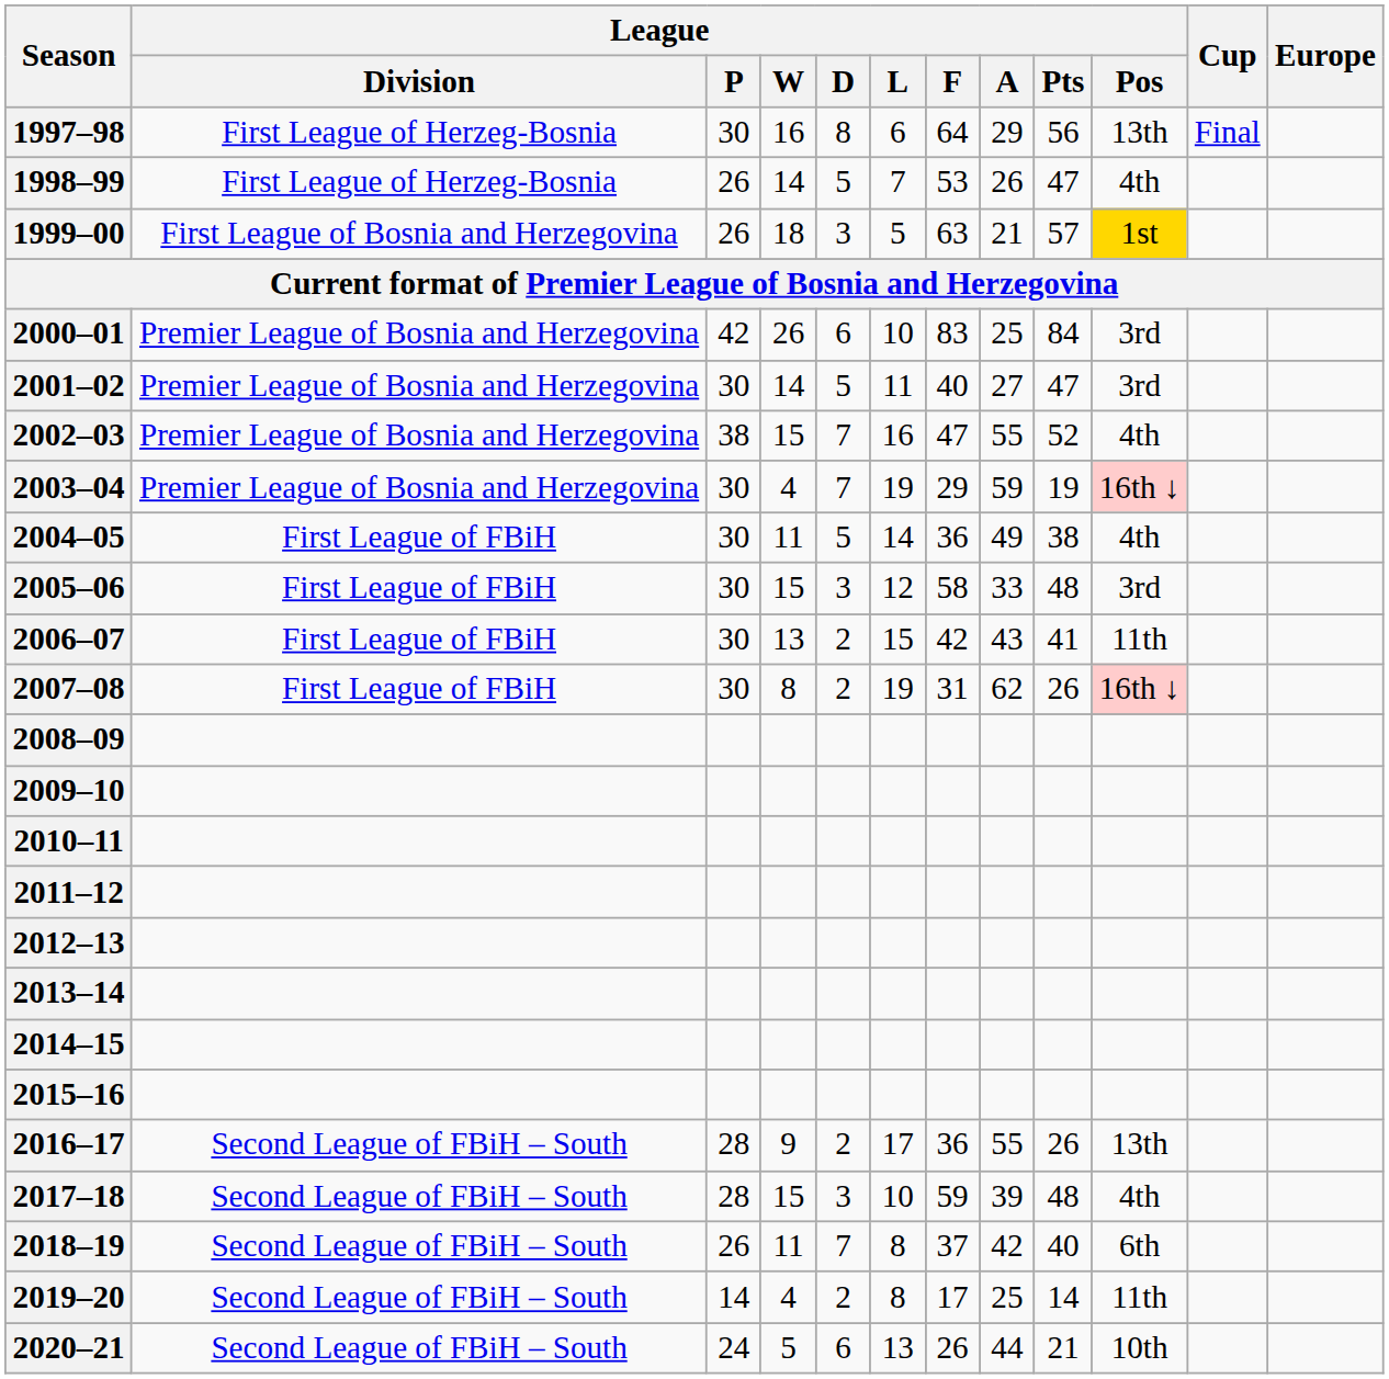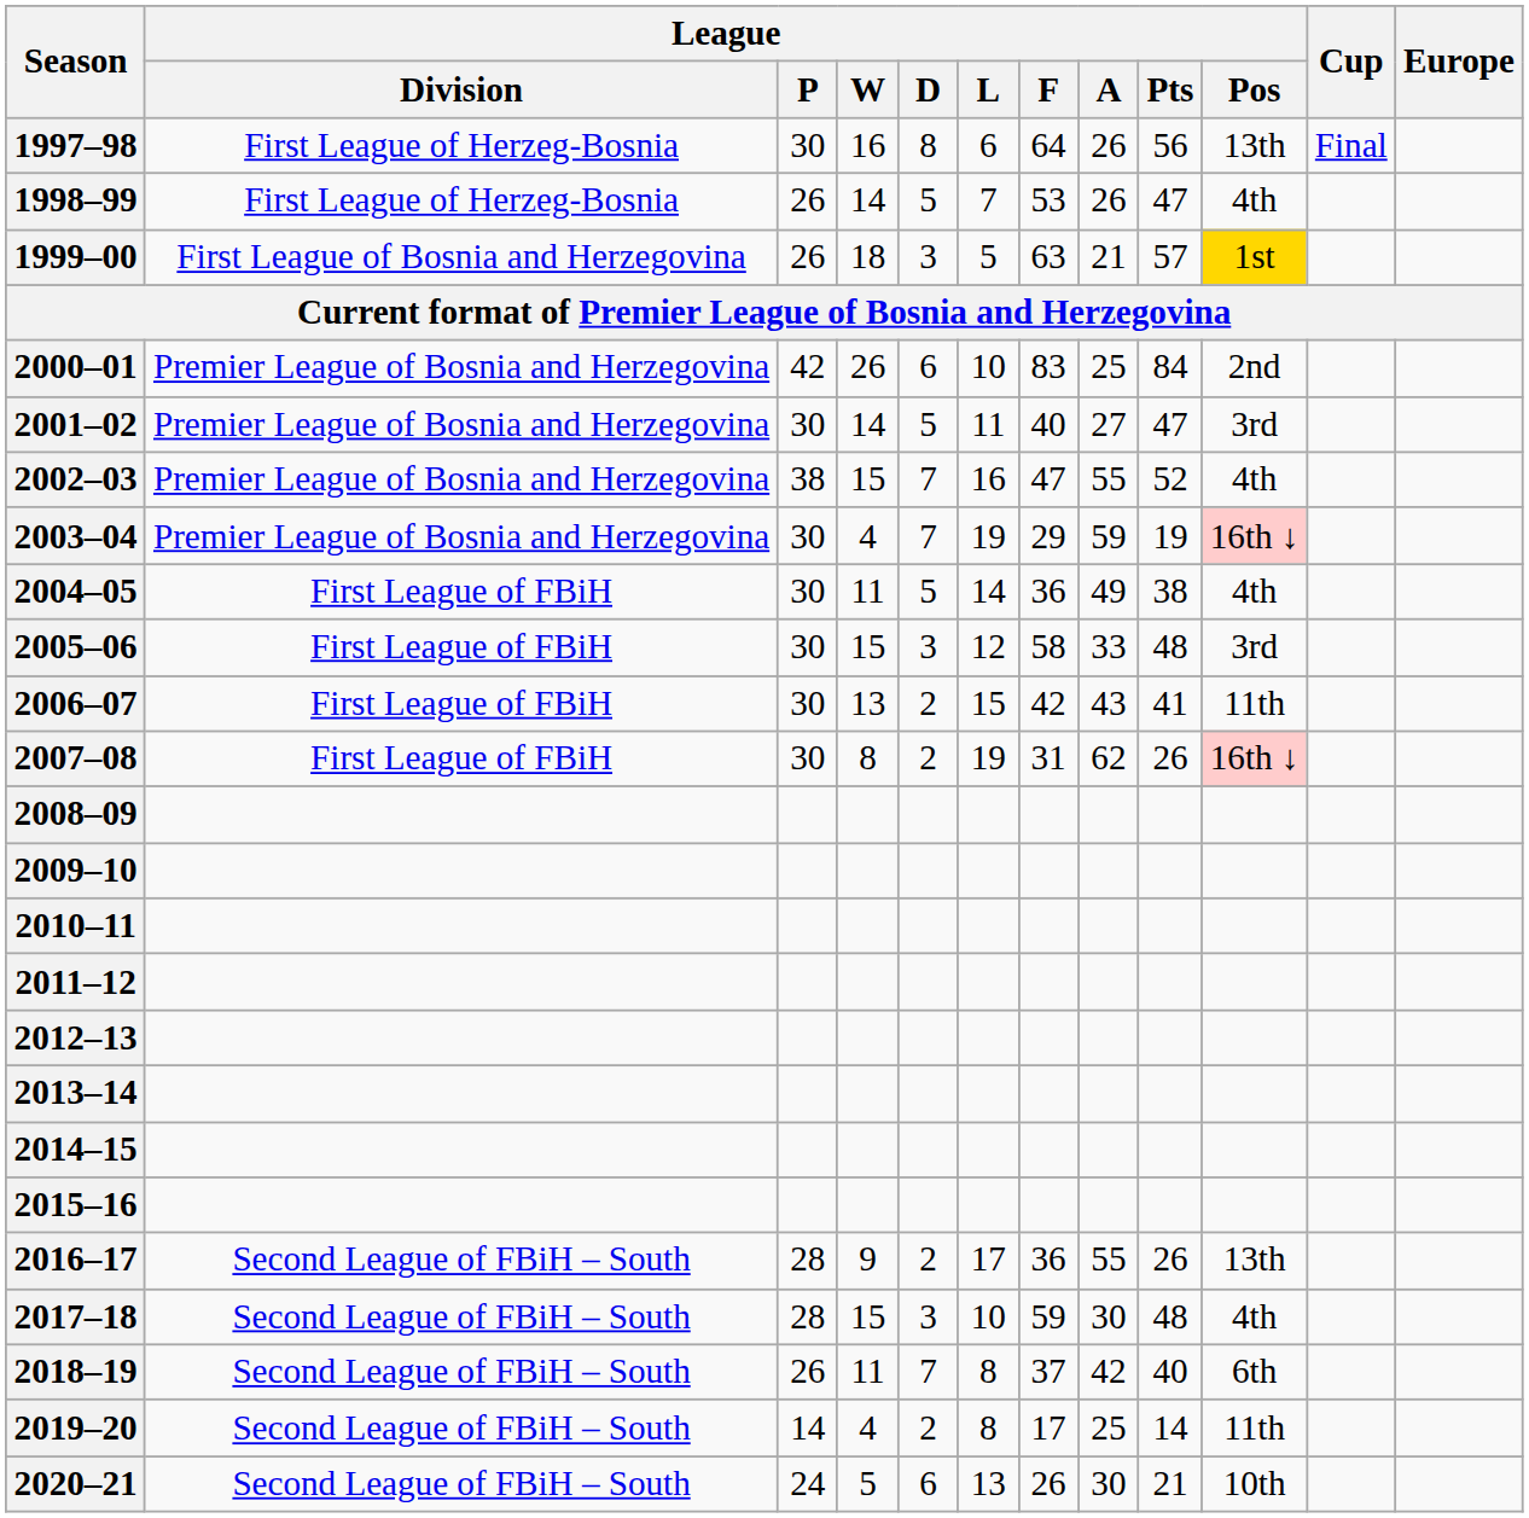1997–98 | League / A: 29 -> 26
2000–01 | League / Pos: 3rd -> 2nd
2017–18 | League / A: 39 -> 30
2020–21 | League / A: 44 -> 30
